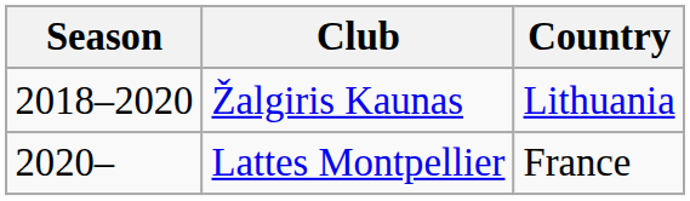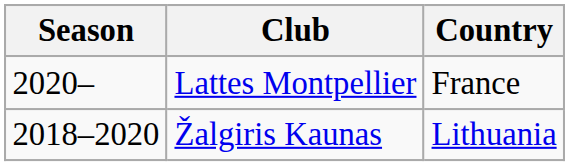rows swapped: Žalgiris Kaunas <-> Lattes Montpellier
